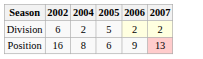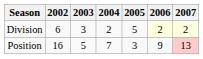+ column: 2003 | 3 | 5
Position | 2004: 8 -> 7
Position | 2005: 6 -> 3
